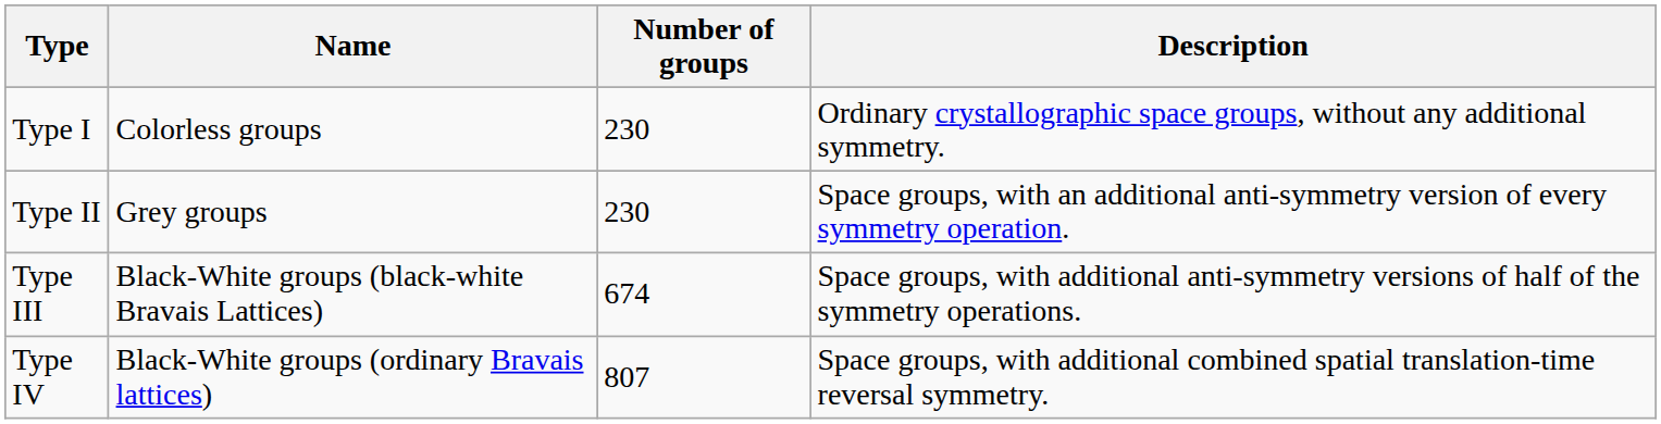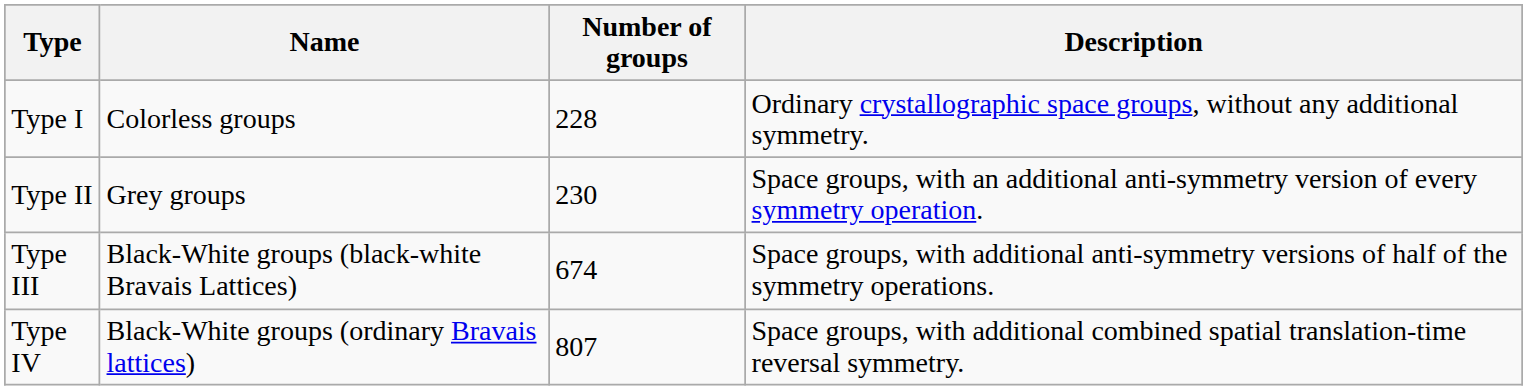Type I | Number of groups: 230 -> 228
